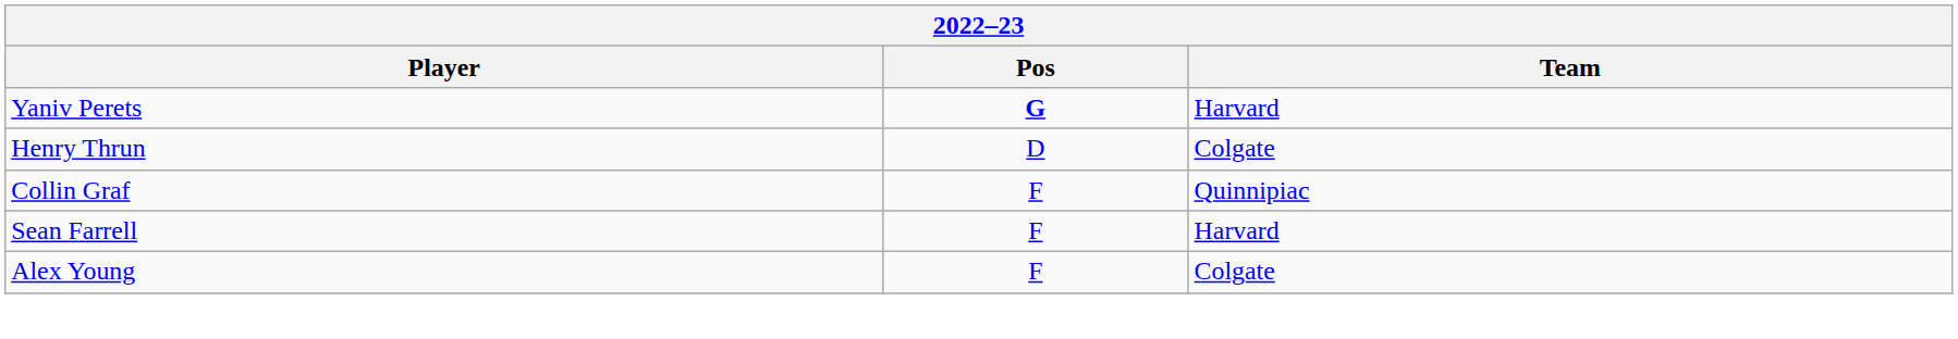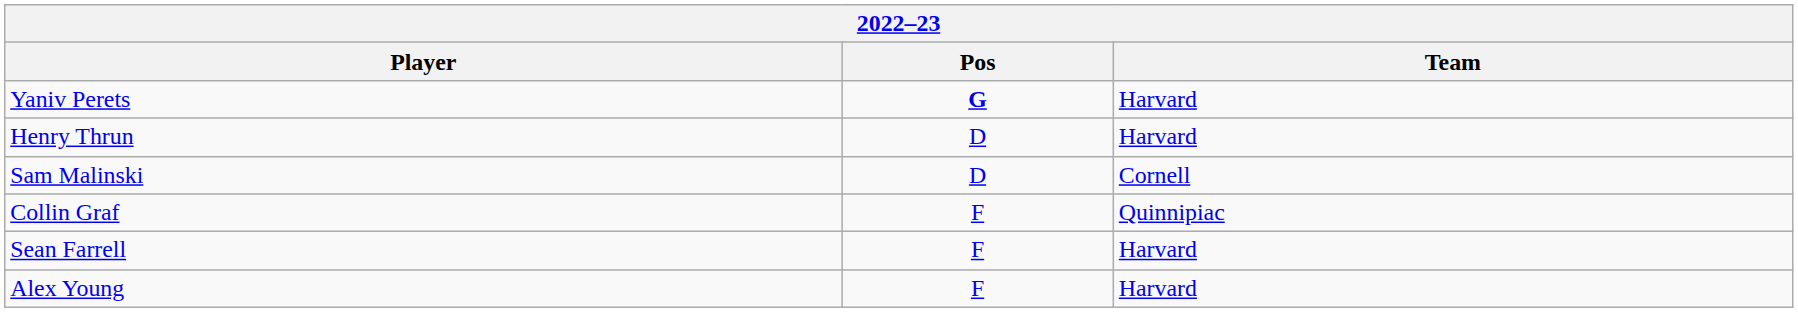Henry Thrun | Team: Colgate -> Harvard
+ row: Sam Malinski | D | Cornell
Alex Young | Team: Colgate -> Harvard
